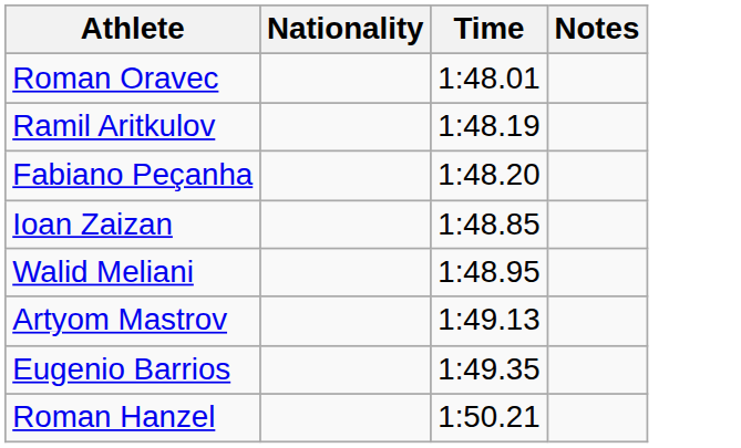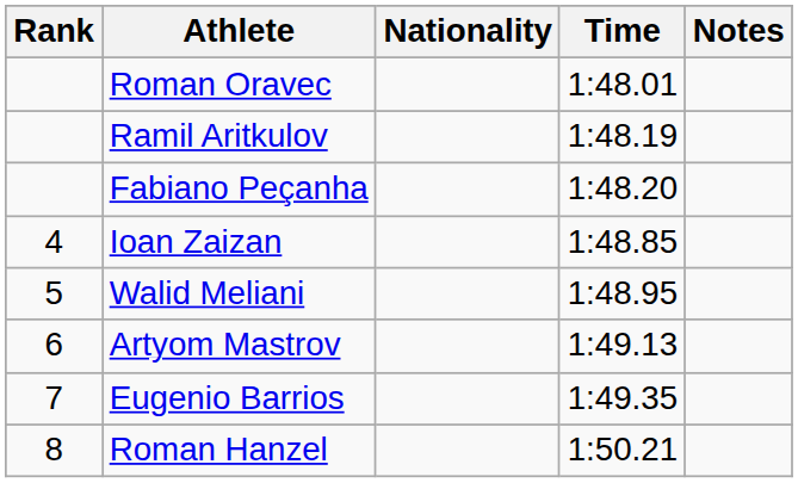+ column: Rank | 4 | 5 | 6 | 7 | 8
